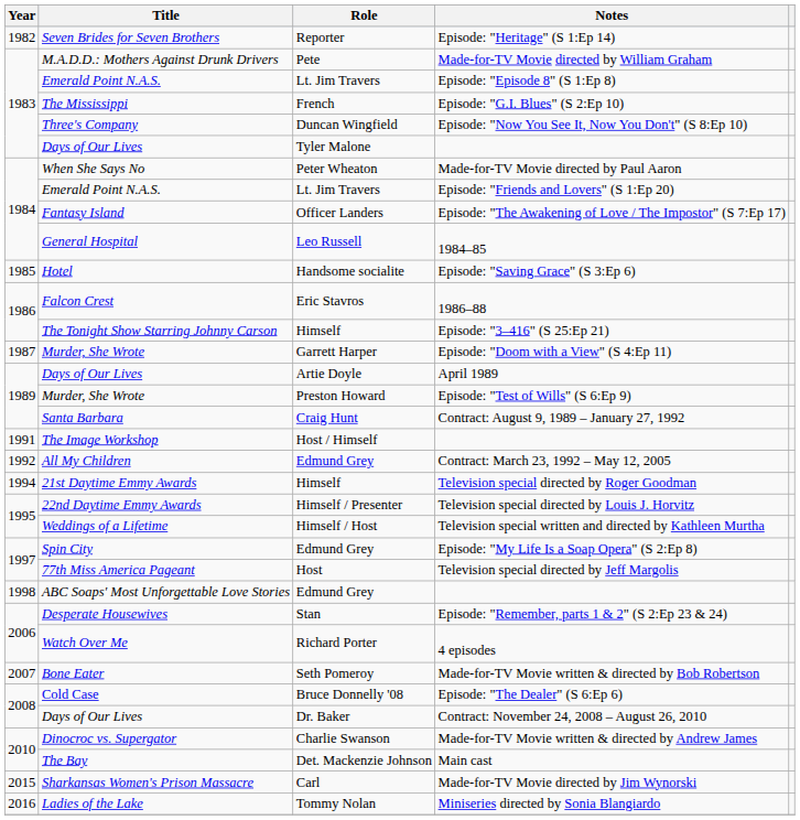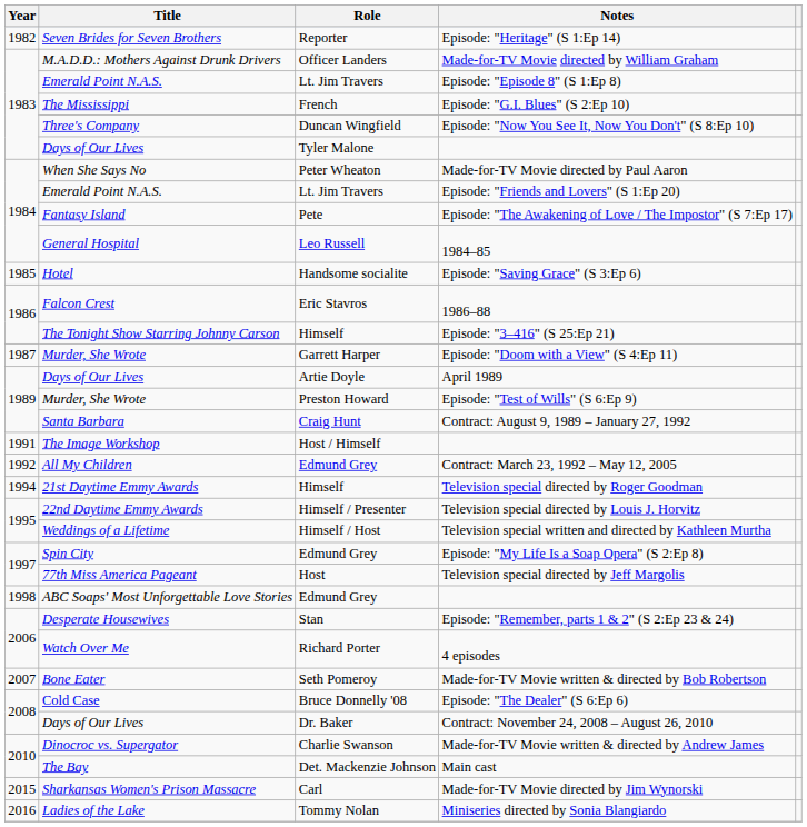Made-for-TV Movie directed by William Graham | Role: Pete -> Officer Landers
Episode: "The Awakening of Love / The Impostor" (S 7:Ep 17) | Role: Officer Landers -> Pete
